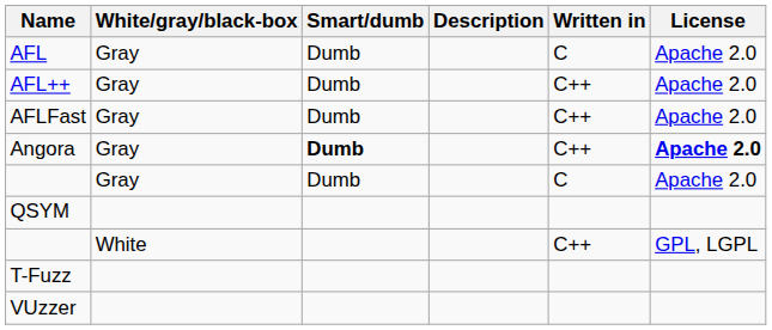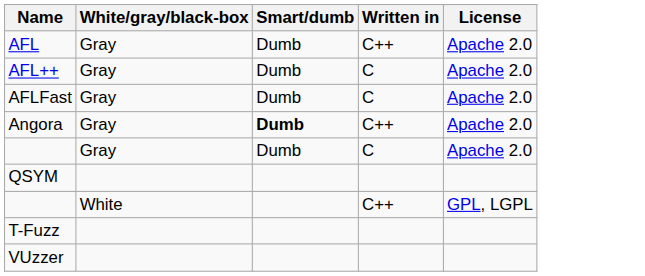- column: Description
AFL | Written in: C -> C++
AFL++ | Written in: C++ -> C
AFLFast | Written in: C++ -> C
Angora | License: bold -> normal
